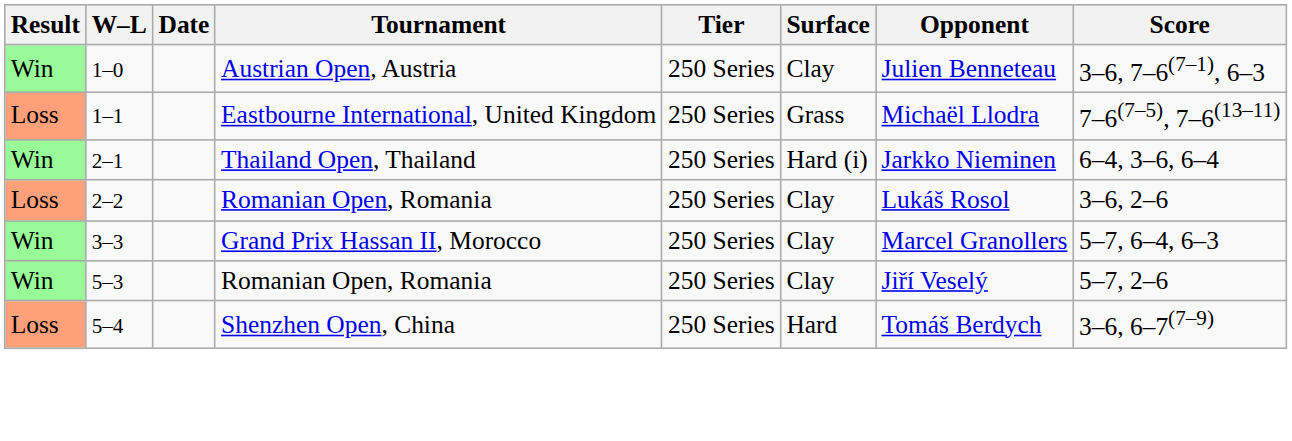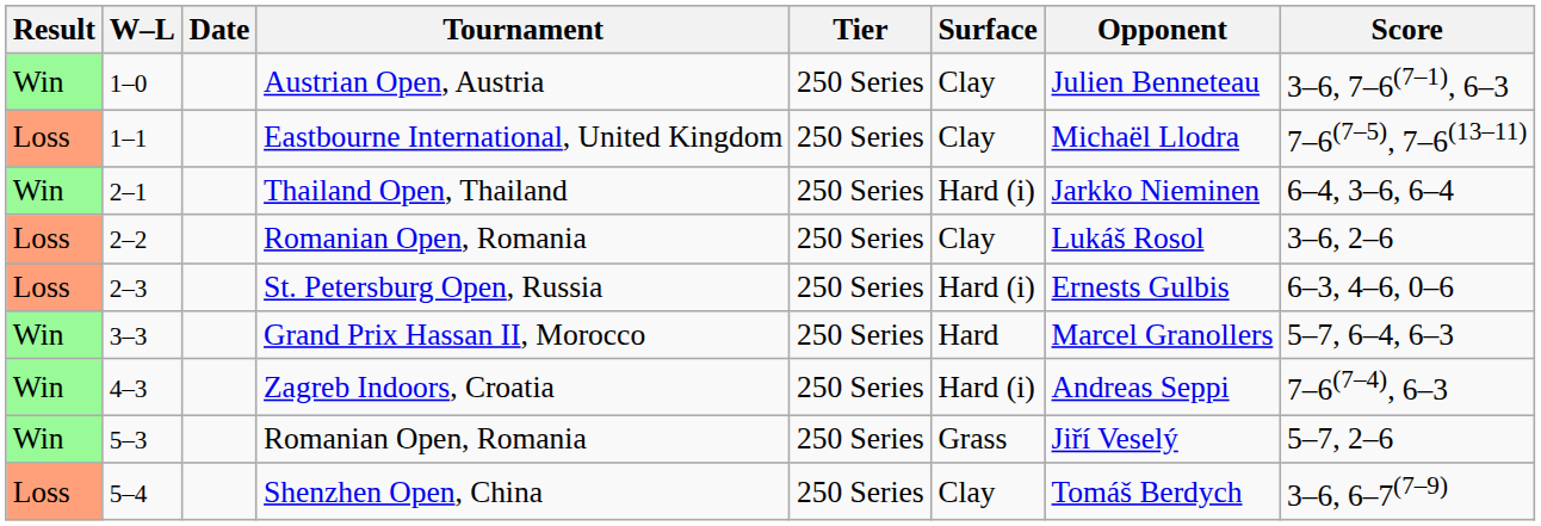1–1 | Surface: Grass -> Clay
+ row: Loss | 2–3 | St. Petersburg Open, Russia | 250 Series | Hard (i) | Ernests Gulbis | 6–3, 4–6, 0–6
3–3 | Surface: Clay -> Hard
+ row: Win | 4–3 | Zagreb Indoors, Croatia | 250 Series | Hard (i) | Andreas Seppi | 7–6(7–4), 6–3
5–3 | Surface: Clay -> Grass
5–4 | Surface: Hard -> Clay
